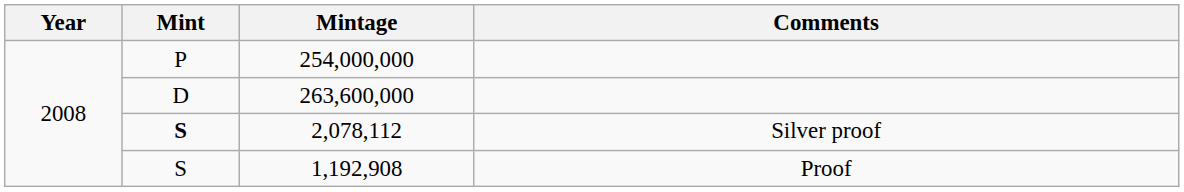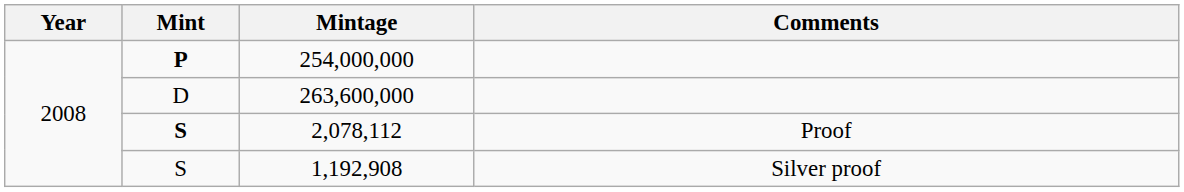254,000,000 | Mint: normal -> bold
2,078,112 | Comments: Silver proof -> Proof
1,192,908 | Comments: Proof -> Silver proof
